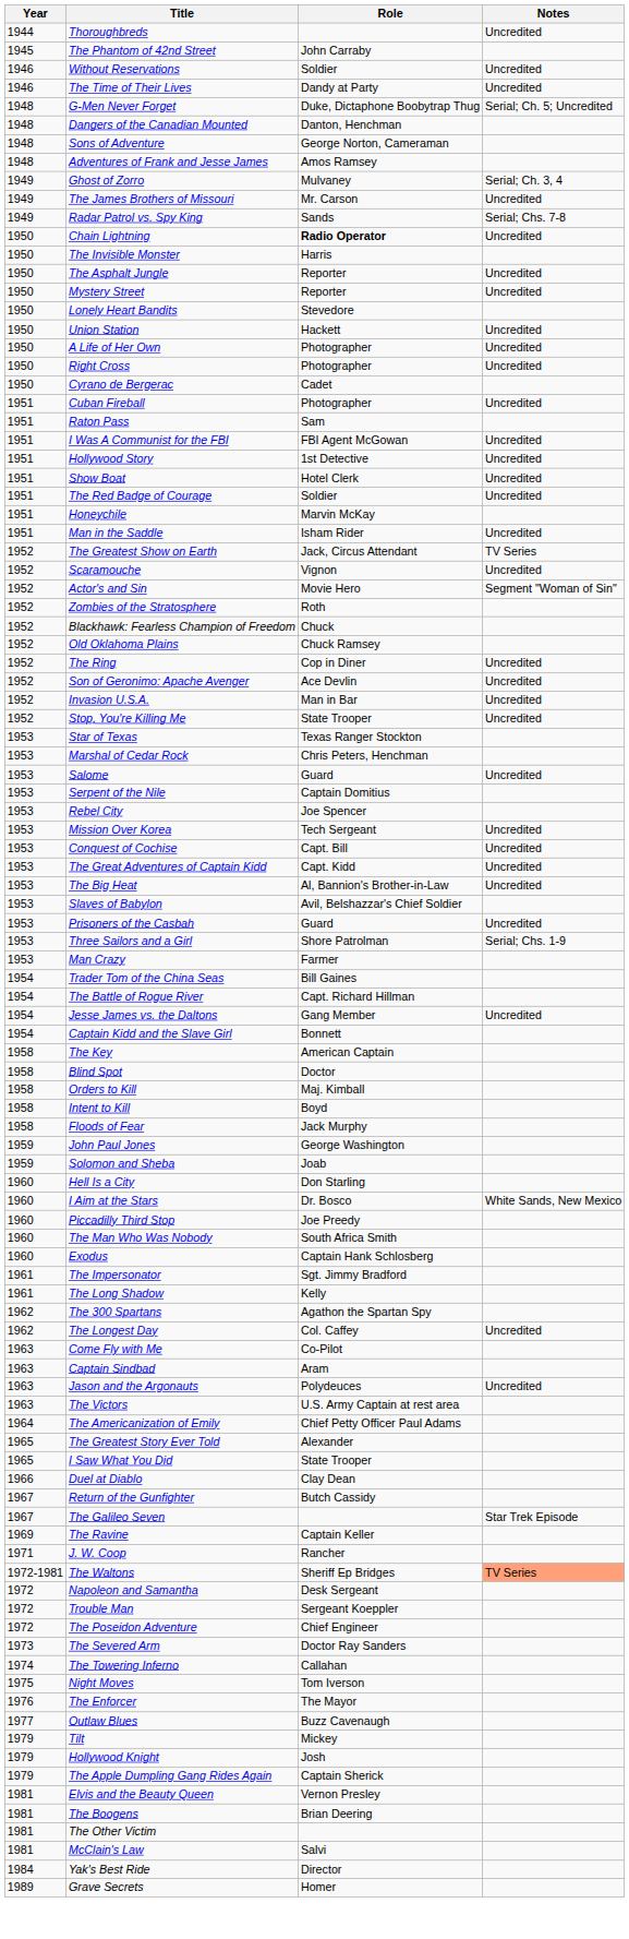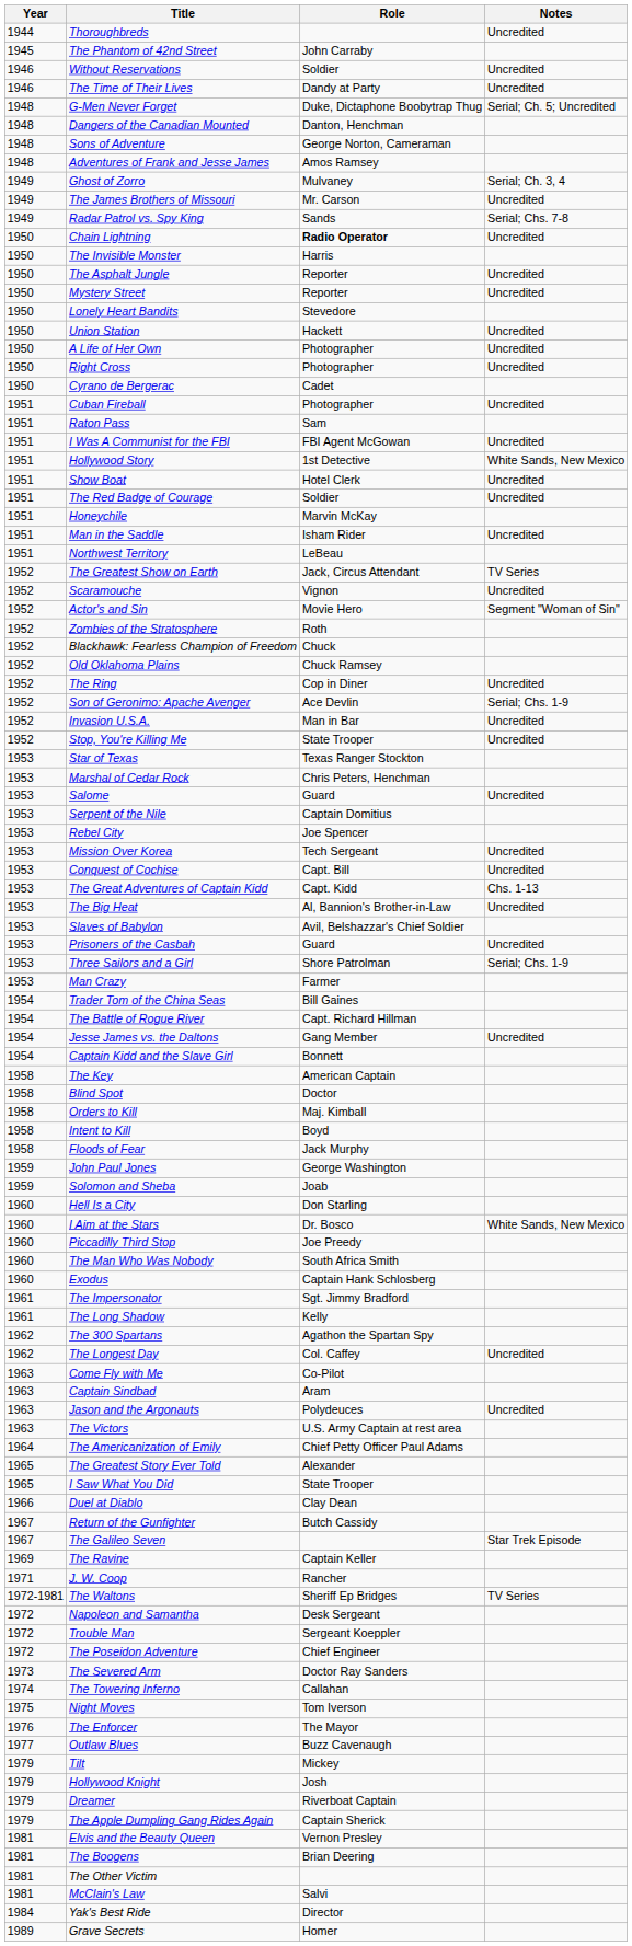Hollywood Story | Notes: Uncredited -> White Sands, New Mexico
+ row: 1951 | Northwest Territory | LeBeau
Son of Geronimo: Apache Avenger | Notes: Uncredited -> Serial; Chs. 1-9
The Great Adventures of Captain Kidd | Notes: Uncredited -> Chs. 1-13
The Waltons | Notes: lightsalmon background -> no background
+ row: 1979 | Dreamer | Riverboat Captain
